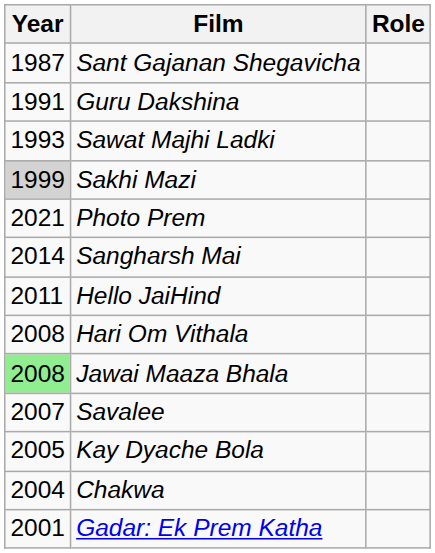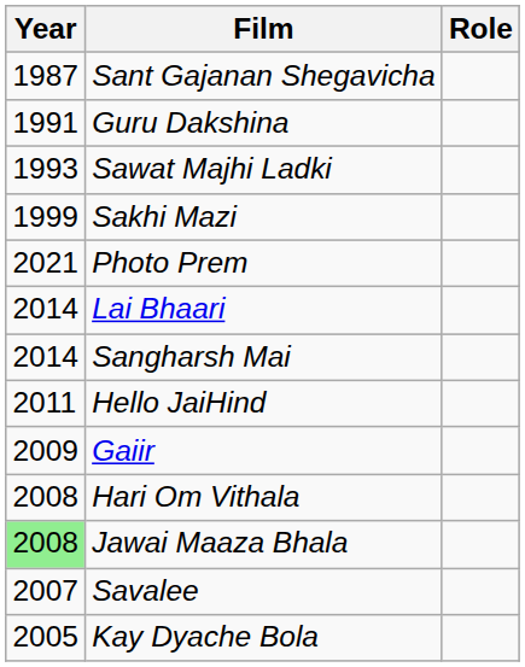Sakhi Mazi | Year: lightgrey background -> no background
+ row: 2014 | Lai Bhaari
+ row: 2009 | Gaiir
- row: 2004 | Chakwa
- row: 2001 | Gadar: Ek Prem Katha
